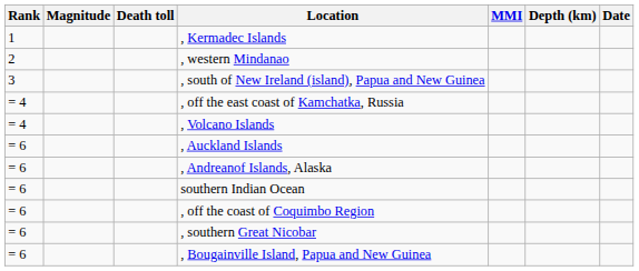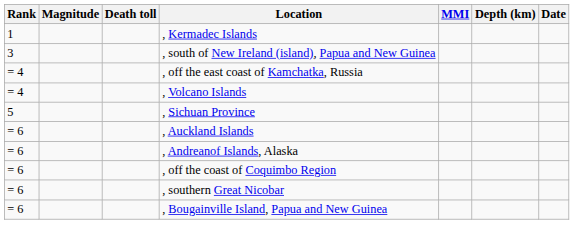- row: 2 | , western Mindanao
+ row: 5 | , Sichuan Province
- row: = 6 | southern Indian Ocean
